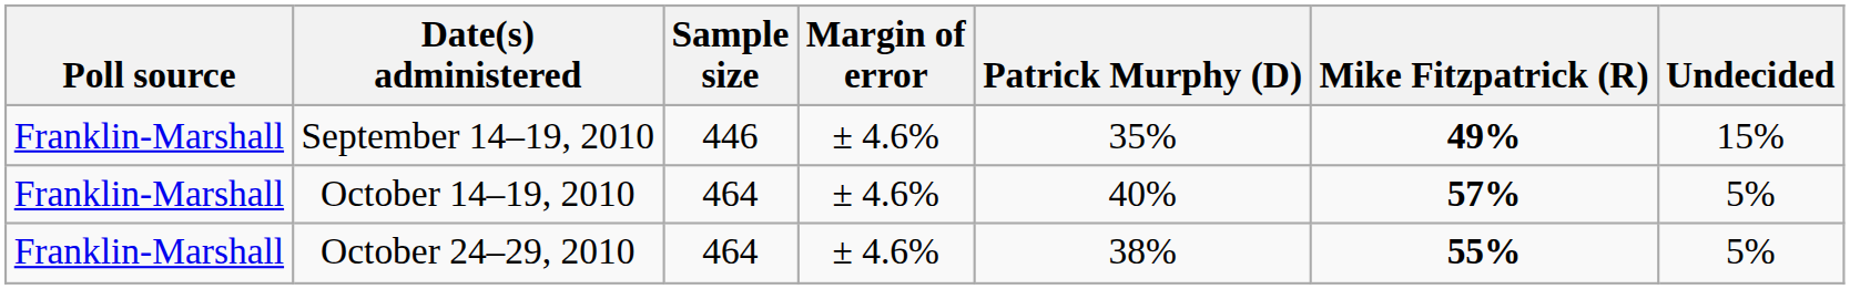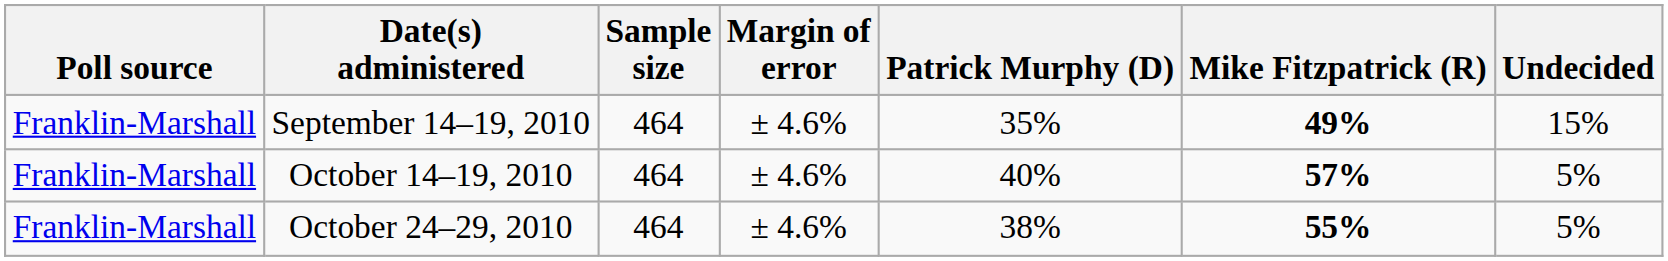September 14–19, 2010 | Sample size: 446 -> 464
